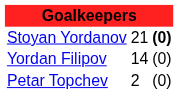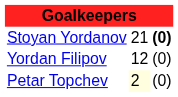Yordan Filipov | column 2: 14 -> 12
Petar Topchev | column 2: no background -> lightyellow background
